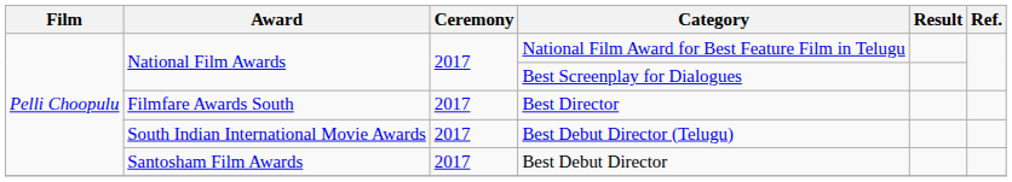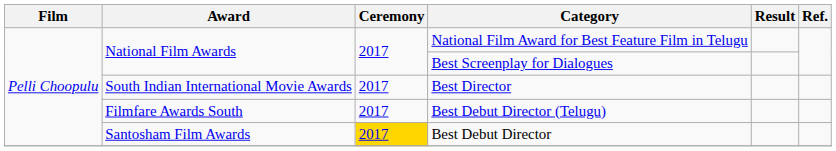Best Director | Award: Filmfare Awards South -> South Indian International Movie Awards
Best Debut Director (Telugu) | Award: South Indian International Movie Awards -> Filmfare Awards South
Best Debut Director | Ceremony: no background -> gold background
